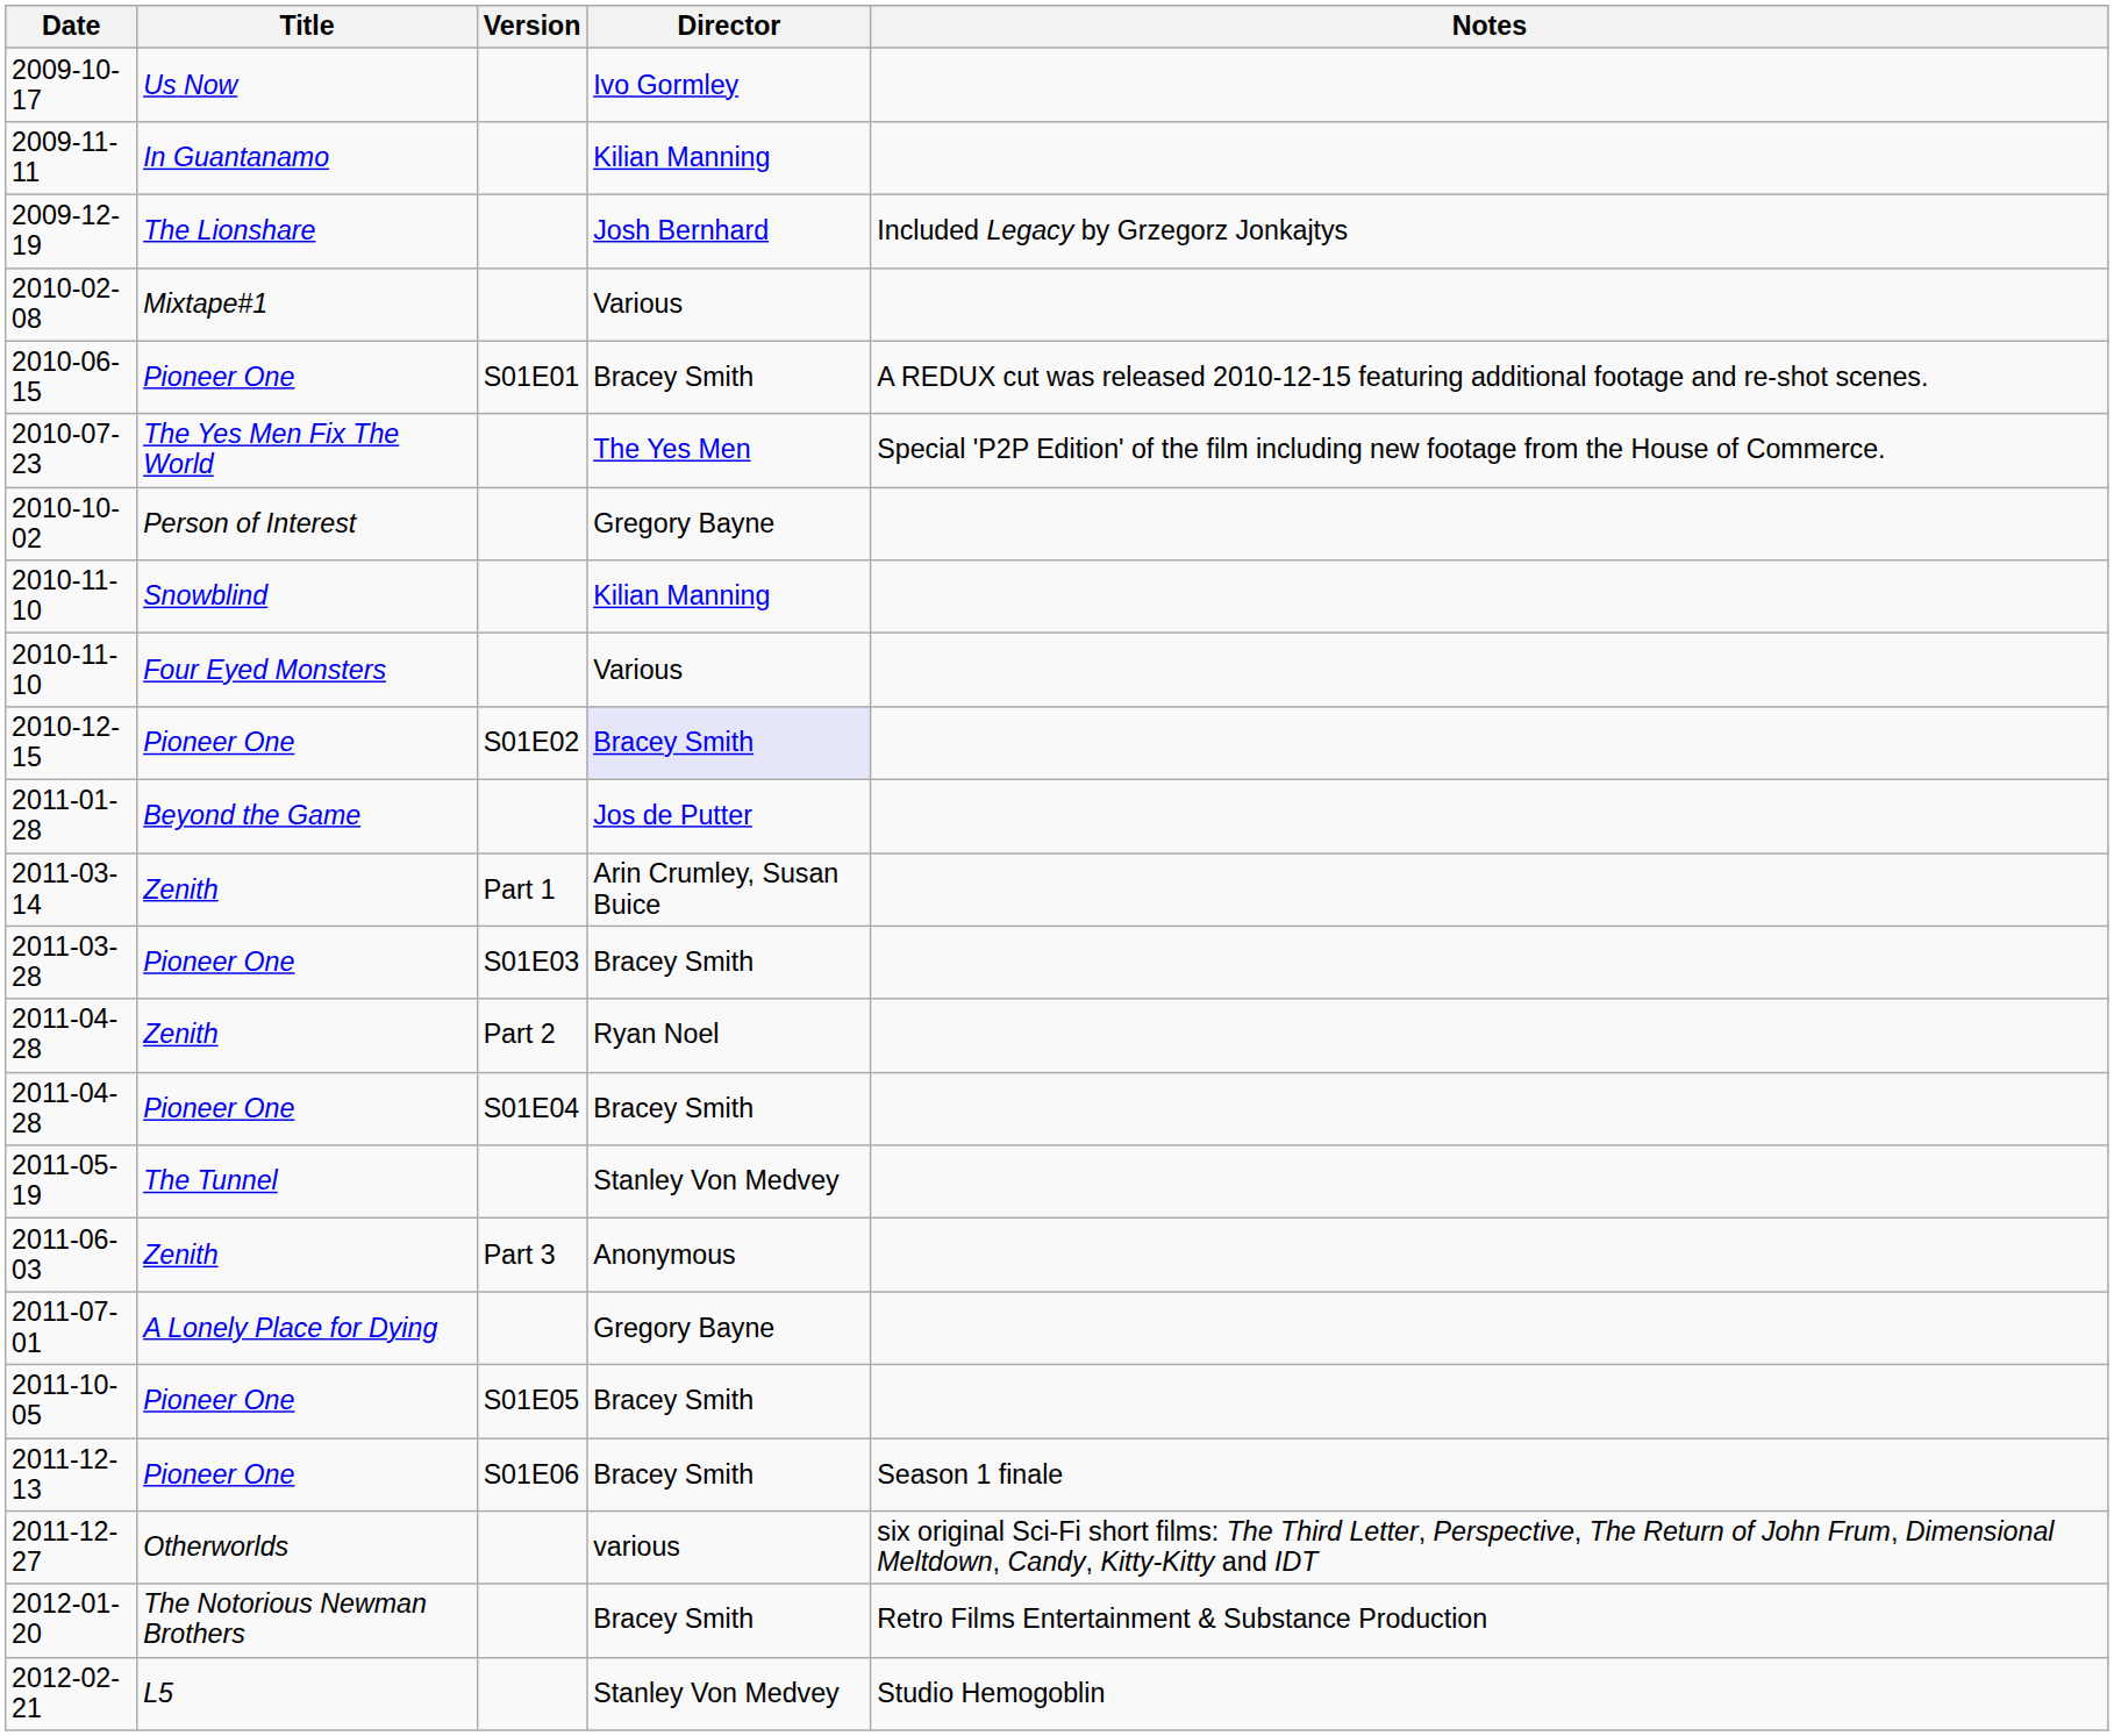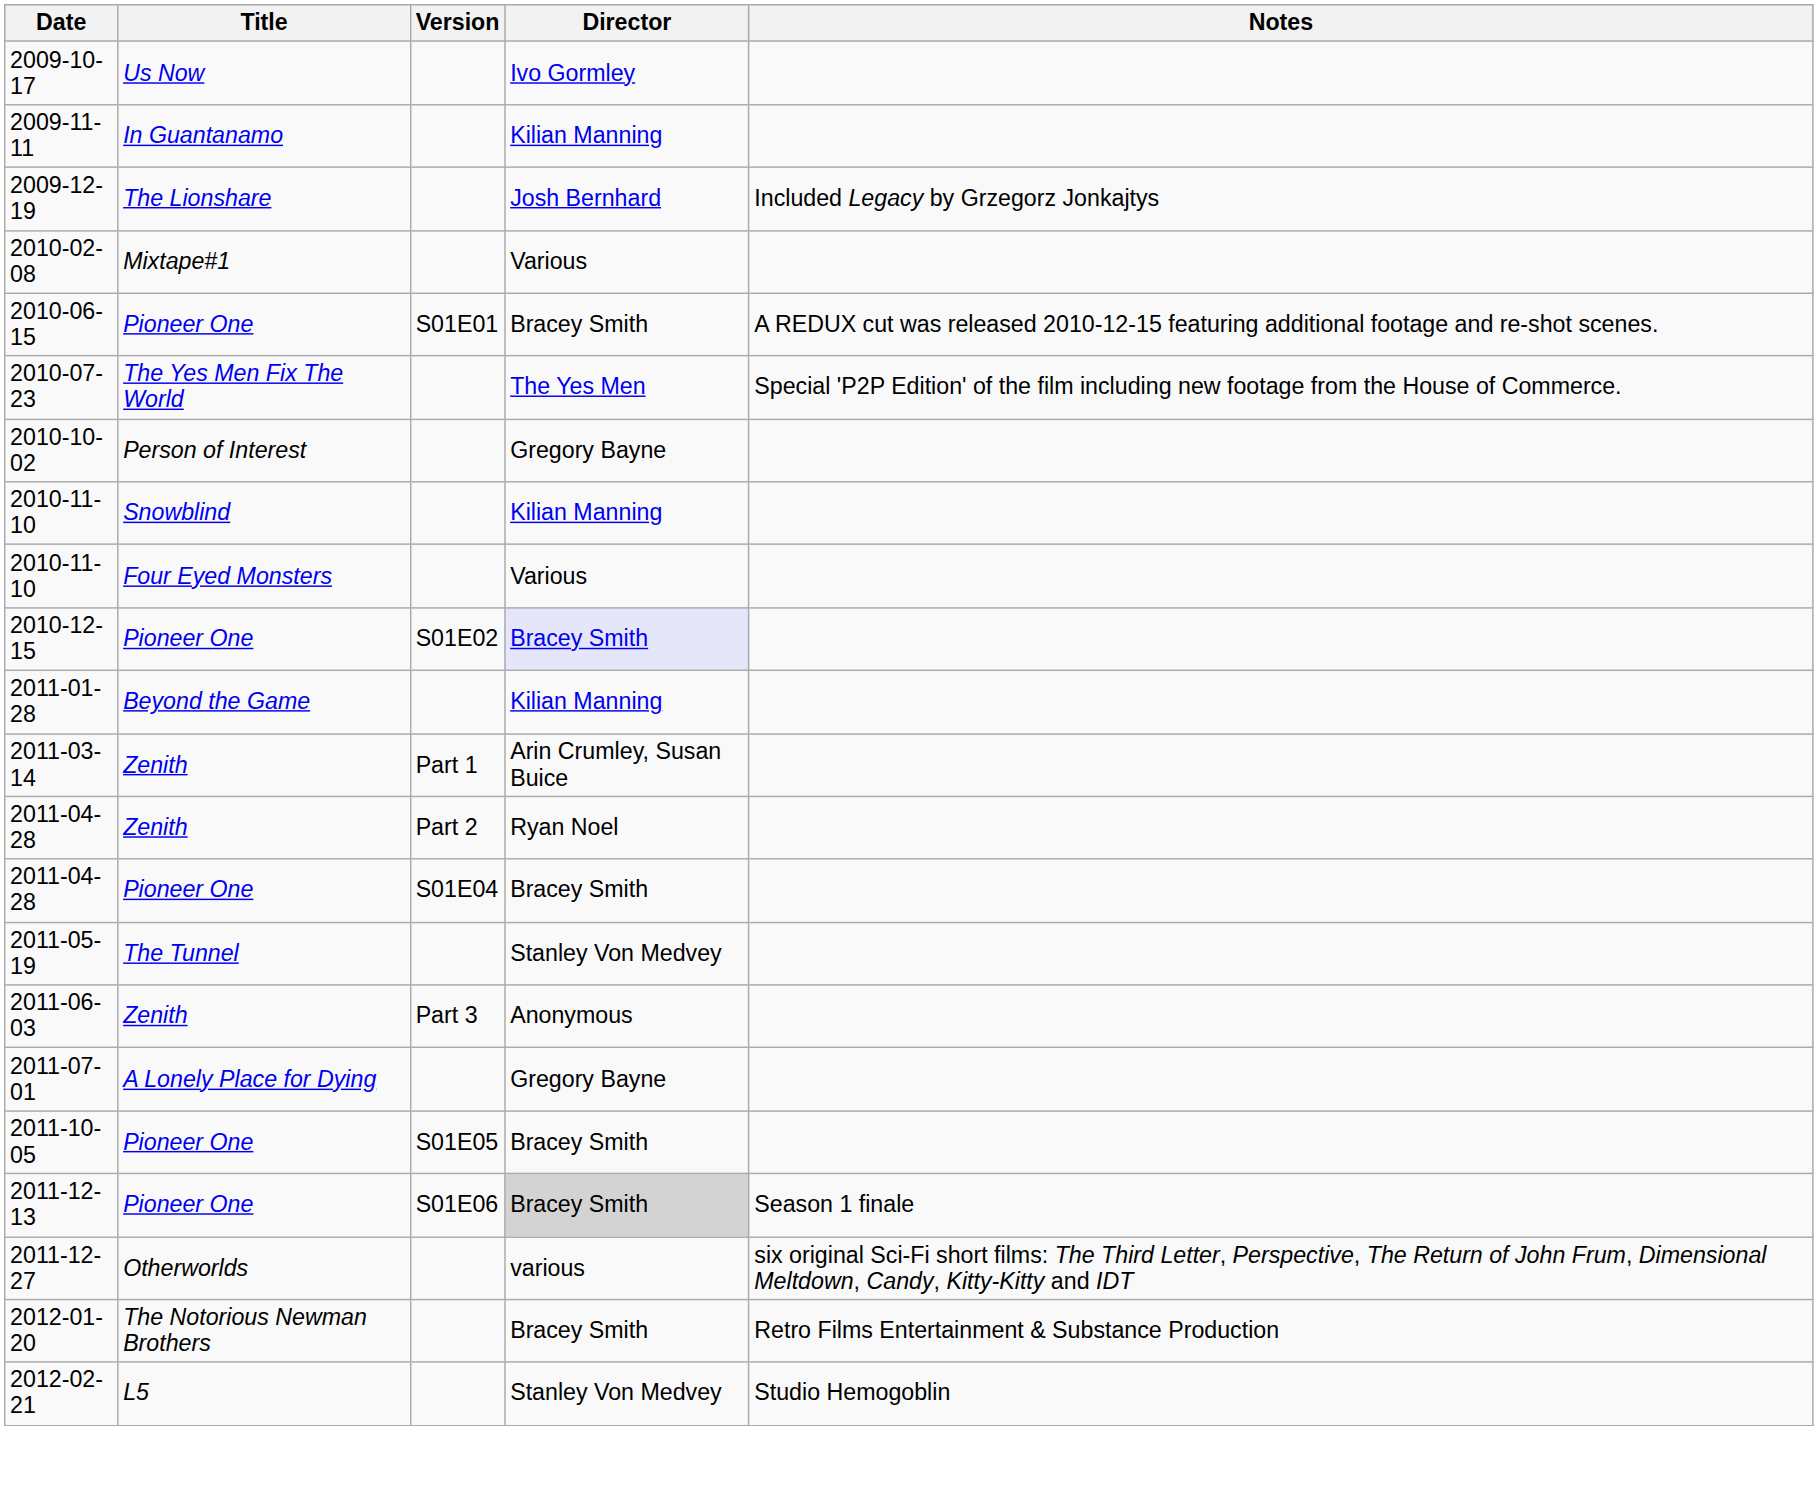2011-01-28 | Director: Jos de Putter -> Kilian Manning
- row: 2011-03-28 | Pioneer One | S01E03 | Bracey Smith
2011-12-13 | Director: no background -> lightgrey background
